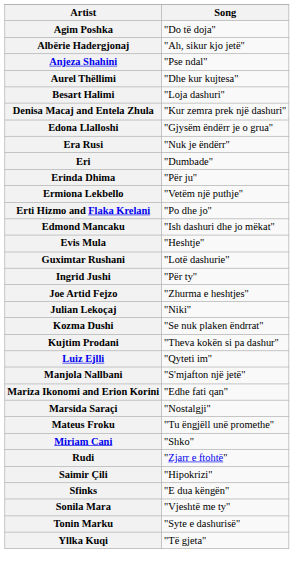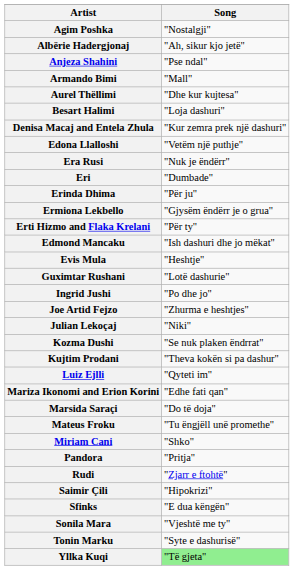Agim Poshka | Song: "Do të doja" -> "Nostalgji"
+ row: Armando Bimi | "Mall"
Edona Llalloshi | Song: "Gjysëm ëndërr je o grua" -> "Vetëm një puthje"
Ermiona Lekbello | Song: "Vetëm një puthje" -> "Gjysëm ëndërr je o grua"
Erti Hizmo and Flaka Krelani | Song: "Po dhe jo" -> "Për ty"
Ingrid Jushi | Song: "Për ty" -> "Po dhe jo"
- row: Manjola Nallbani | "S'mjafton një jetë"
Marsida Saraçi | Song: "Nostalgji" -> "Do të doja"
+ row: Pandora | "Pritja"
Yllka Kuqi | Song: no background -> lightgreen background
